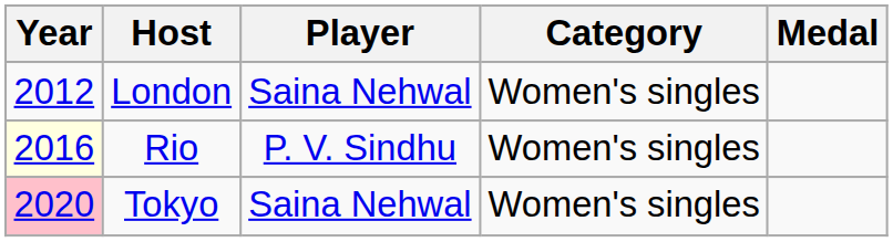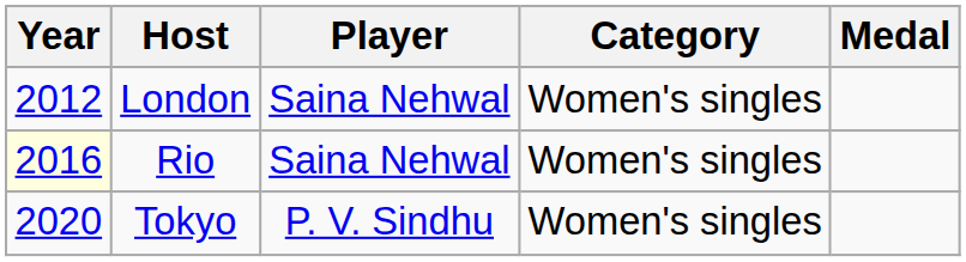Rio | Player: P. V. Sindhu -> Saina Nehwal
Tokyo | Year: pink background -> no background
Tokyo | Player: Saina Nehwal -> P. V. Sindhu
